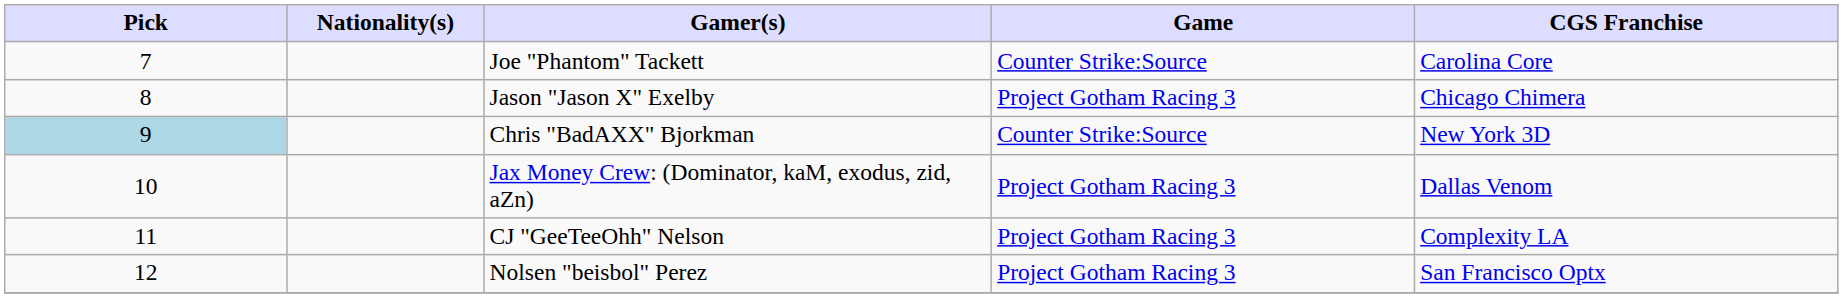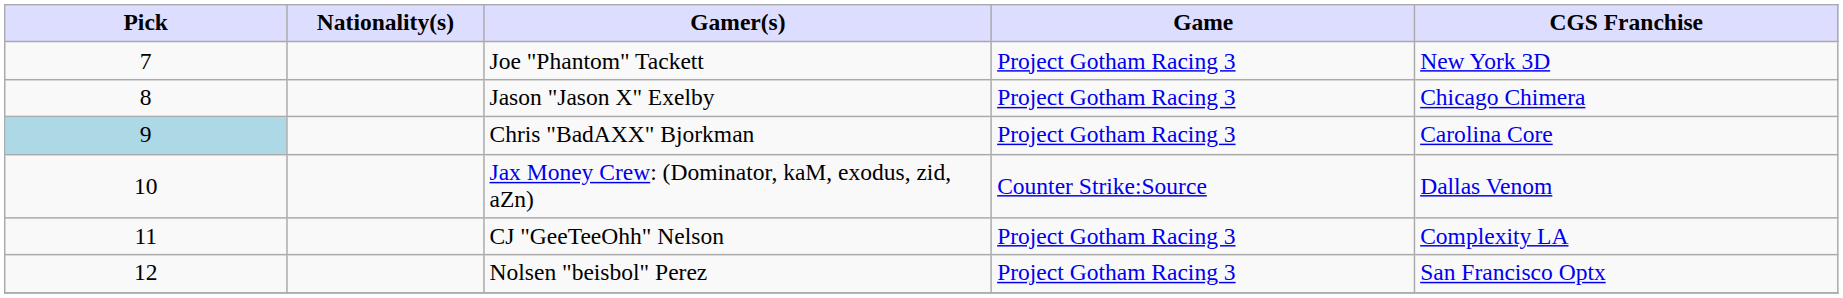Joe "Phantom" Tackett | Game: Counter Strike:Source -> Project Gotham Racing 3
Joe "Phantom" Tackett | CGS Franchise: Carolina Core -> New York 3D
Chris "BadAXX" Bjorkman | Game: Counter Strike:Source -> Project Gotham Racing 3
Chris "BadAXX" Bjorkman | CGS Franchise: New York 3D -> Carolina Core
Jax Money Crew: (Dominator, kaM, exodus, zid, aZn) | Game: Project Gotham Racing 3 -> Counter Strike:Source
